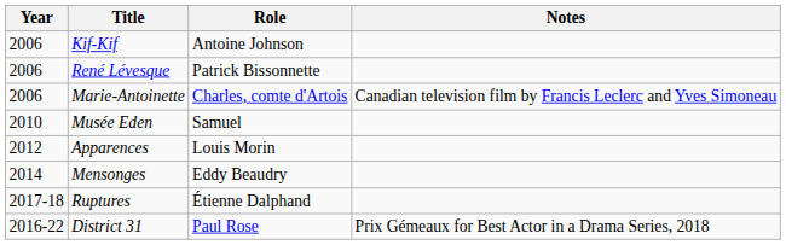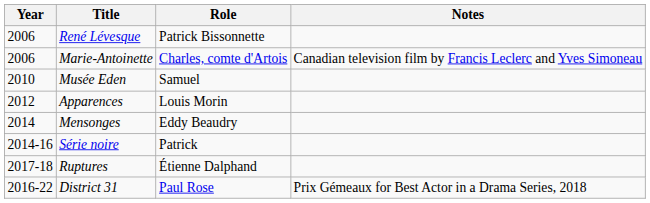- row: 2006 | Kif-Kif | Antoine Johnson
+ row: 2014-16 | Série noire | Patrick
